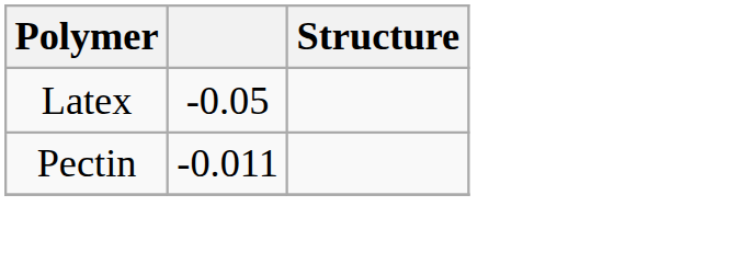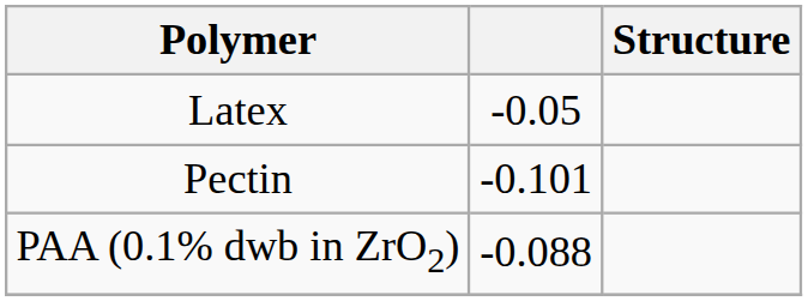Pectin | column 2: -0.011 -> -0.101
+ row: PAA (0.1% dwb in ZrO2) | -0.088
